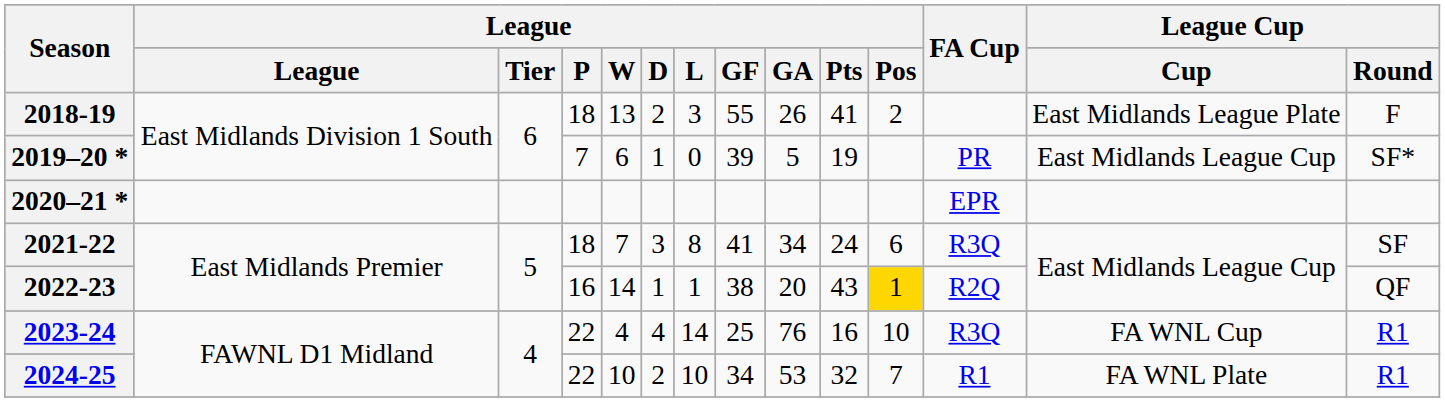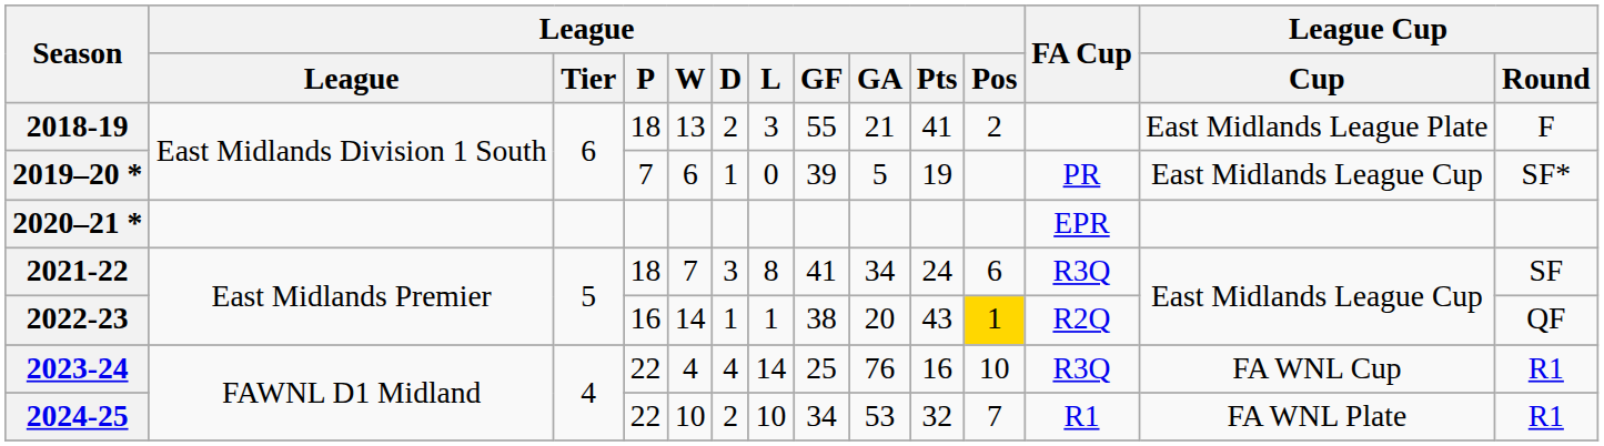2018-19 | League / GA: 26 -> 21
